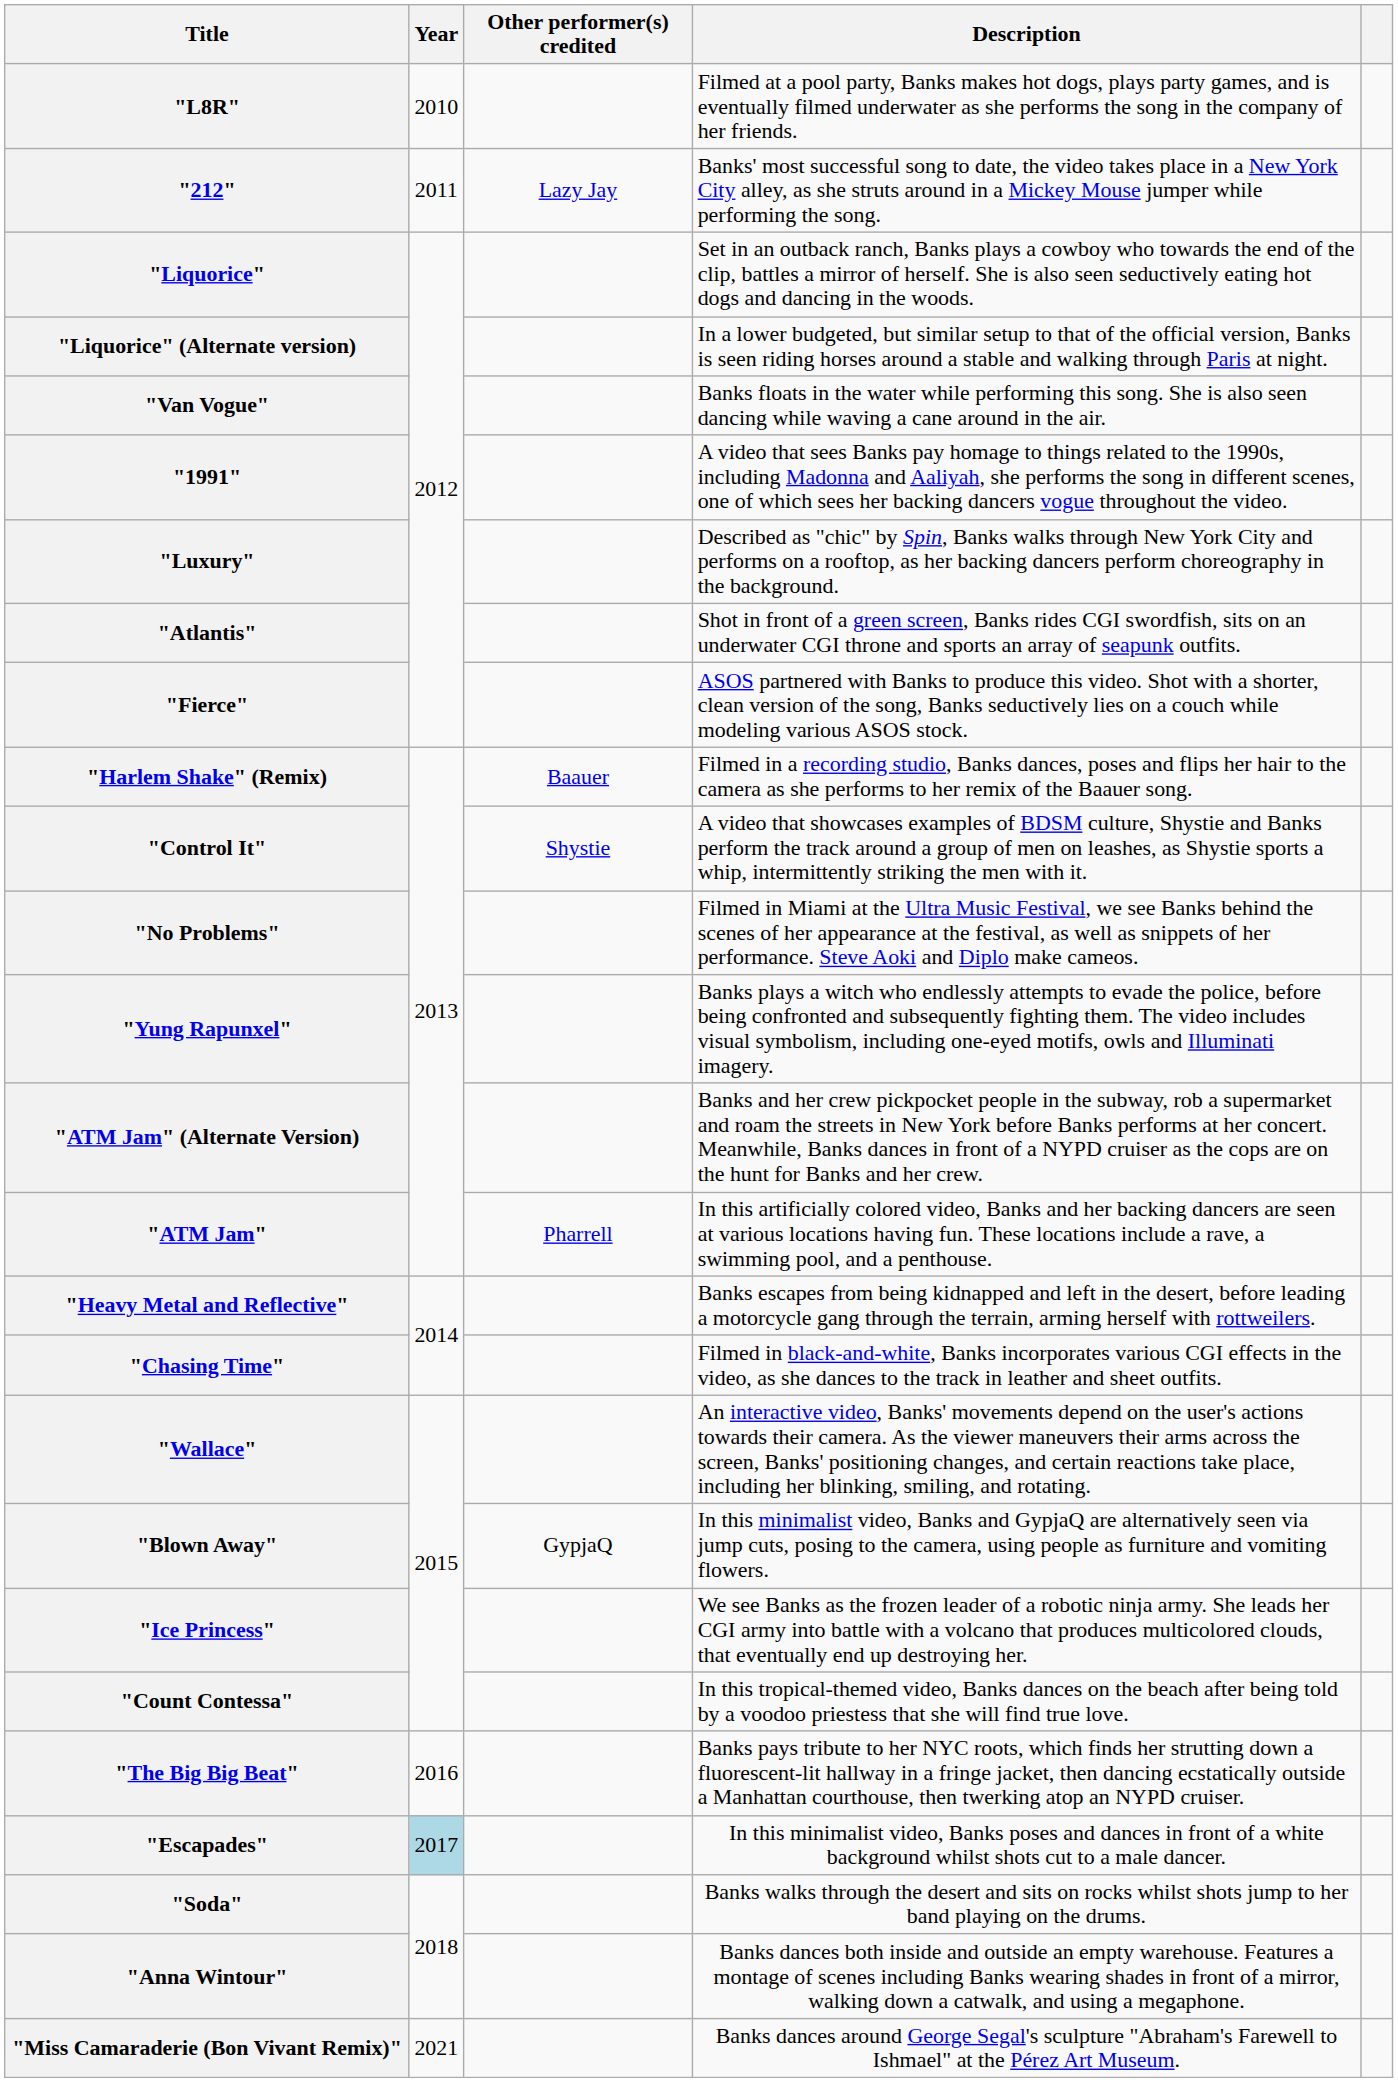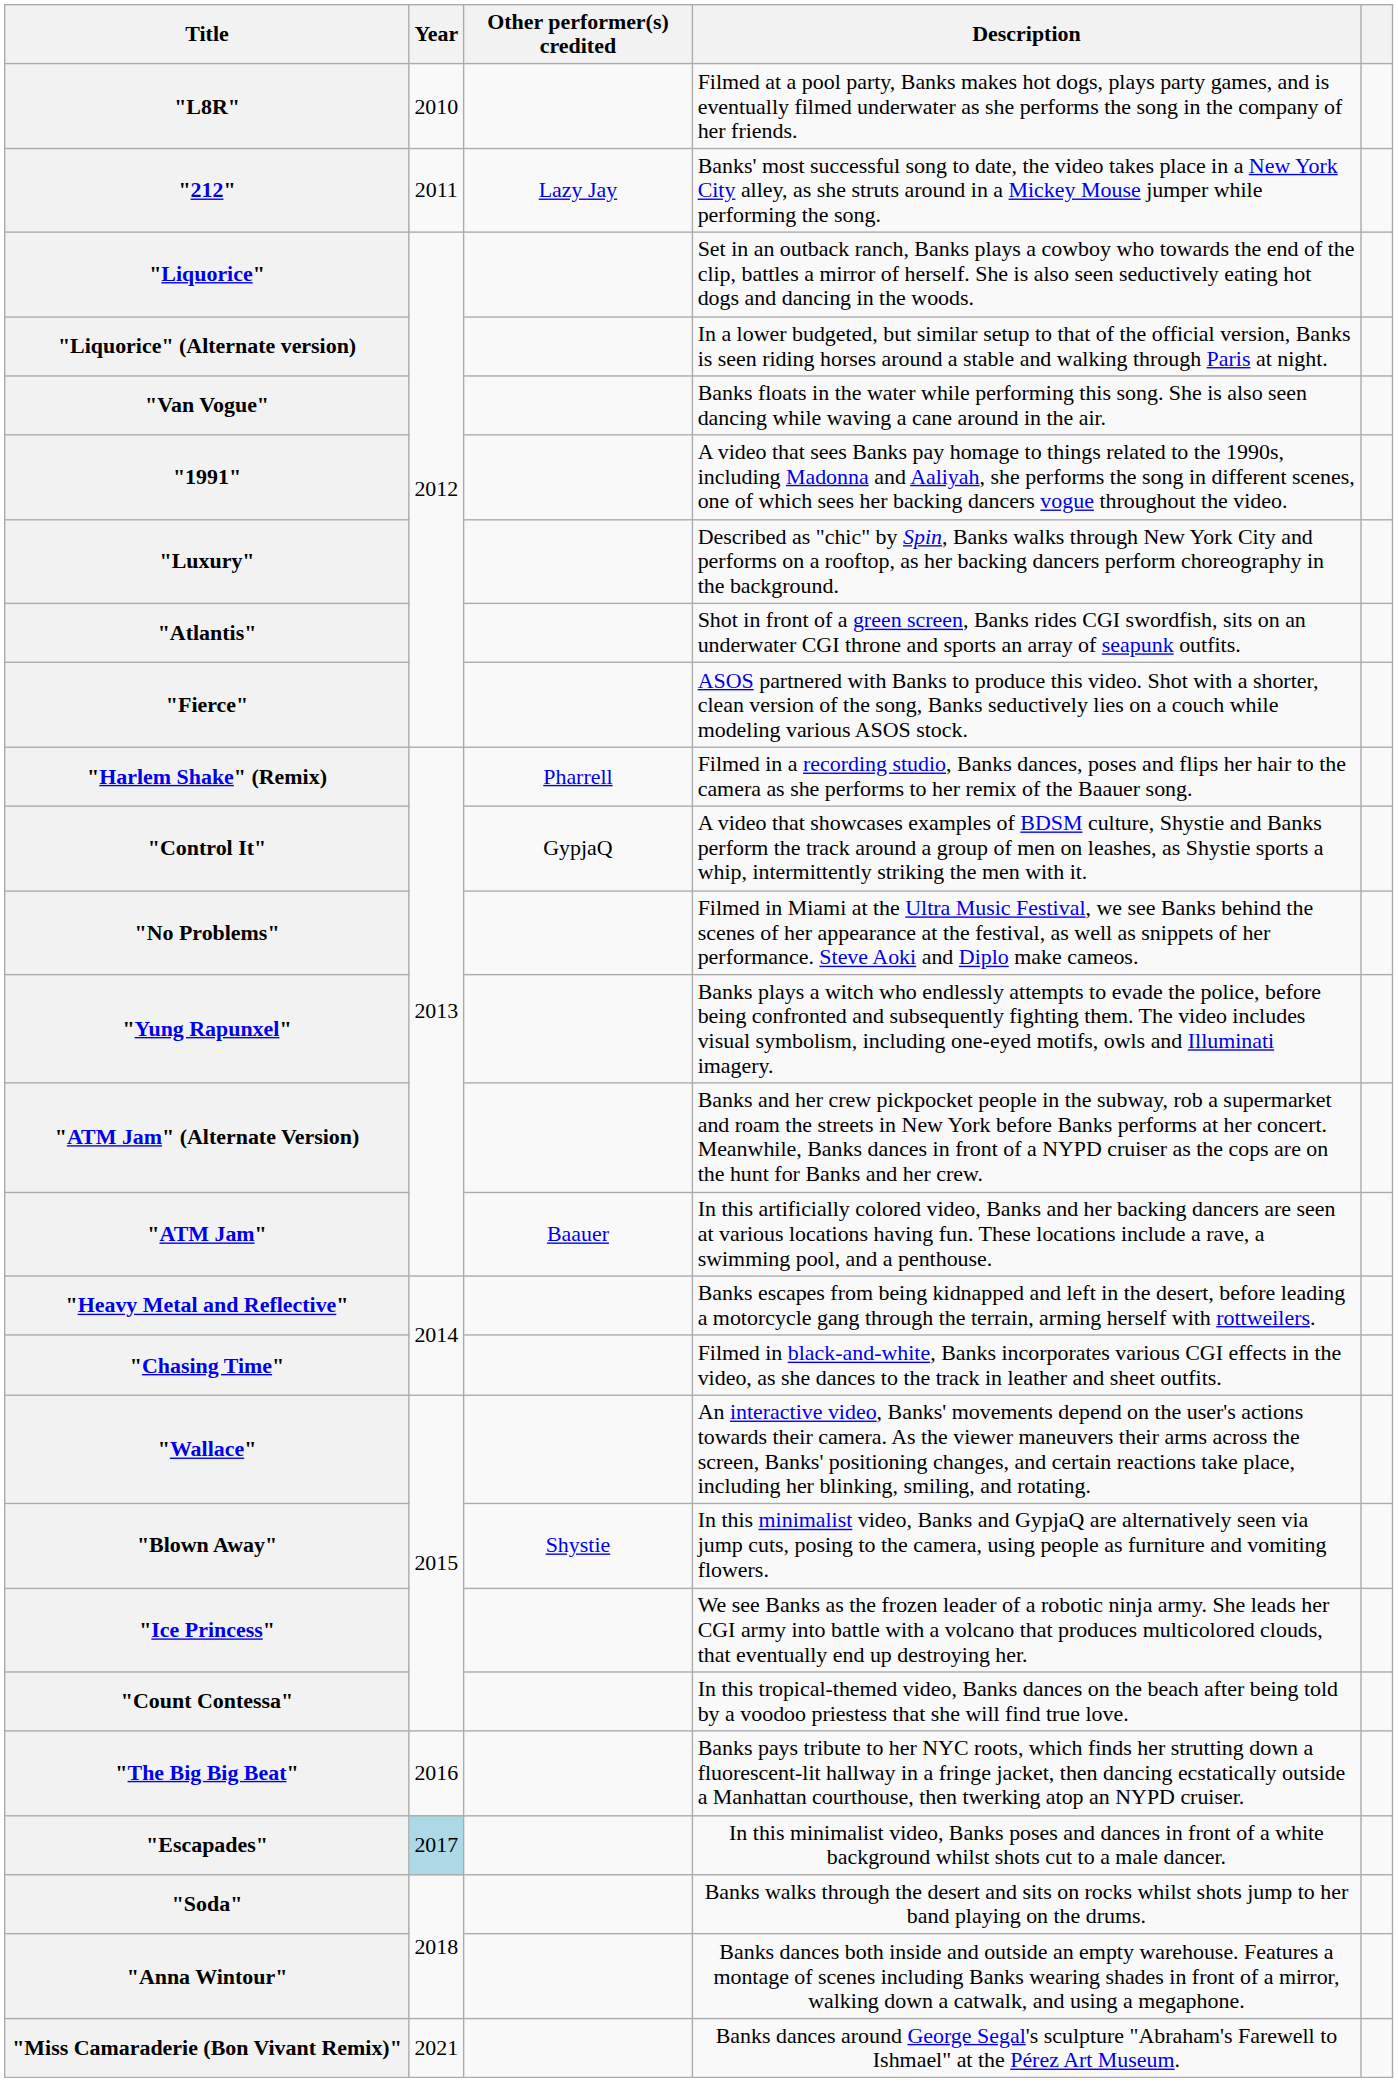"Harlem Shake" (Remix) | Other performer(s) credited: Baauer -> Pharrell
"Control It" | Other performer(s) credited: Shystie -> GypjaQ
"ATM Jam" | Other performer(s) credited: Pharrell -> Baauer
"Blown Away" | Other performer(s) credited: GypjaQ -> Shystie
